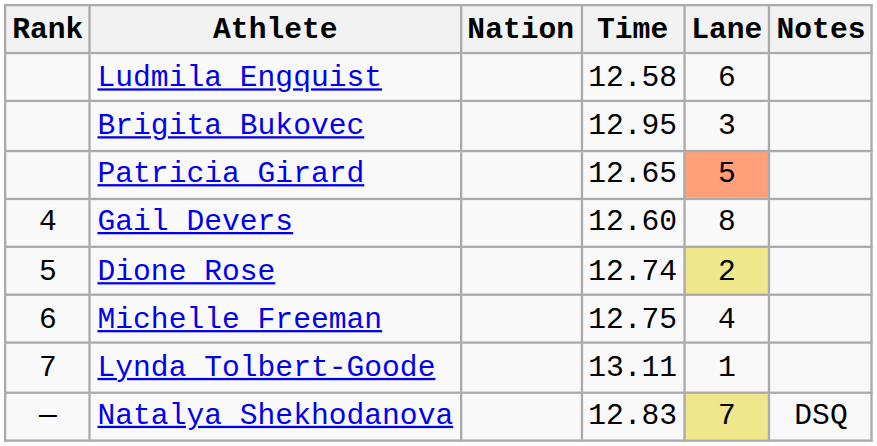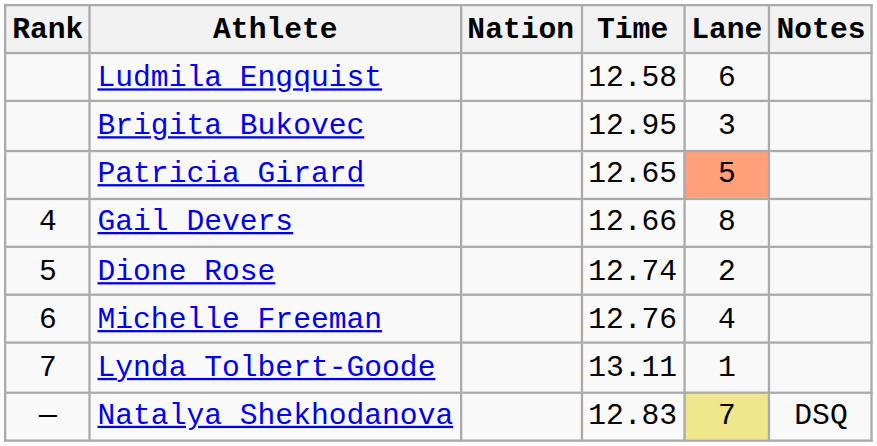Gail Devers | Time: 12.60 -> 12.66
Dione Rose | Lane: khaki background -> no background
Michelle Freeman | Time: 12.75 -> 12.76
